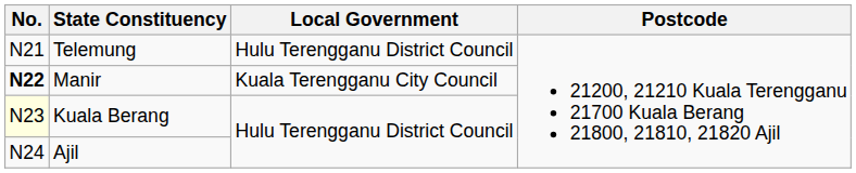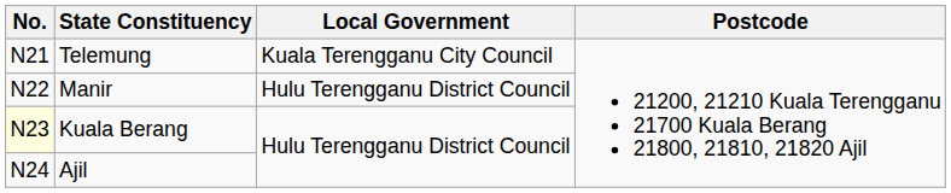Telemung | Local Government: Hulu Terengganu District Council -> Kuala Terengganu City Council
Manir | No.: bold -> normal
Manir | Local Government: Kuala Terengganu City Council -> Hulu Terengganu District Council
